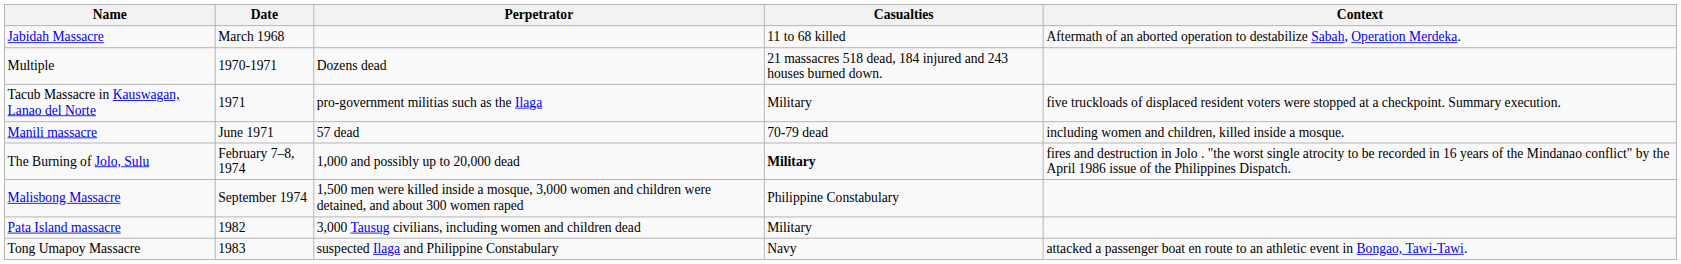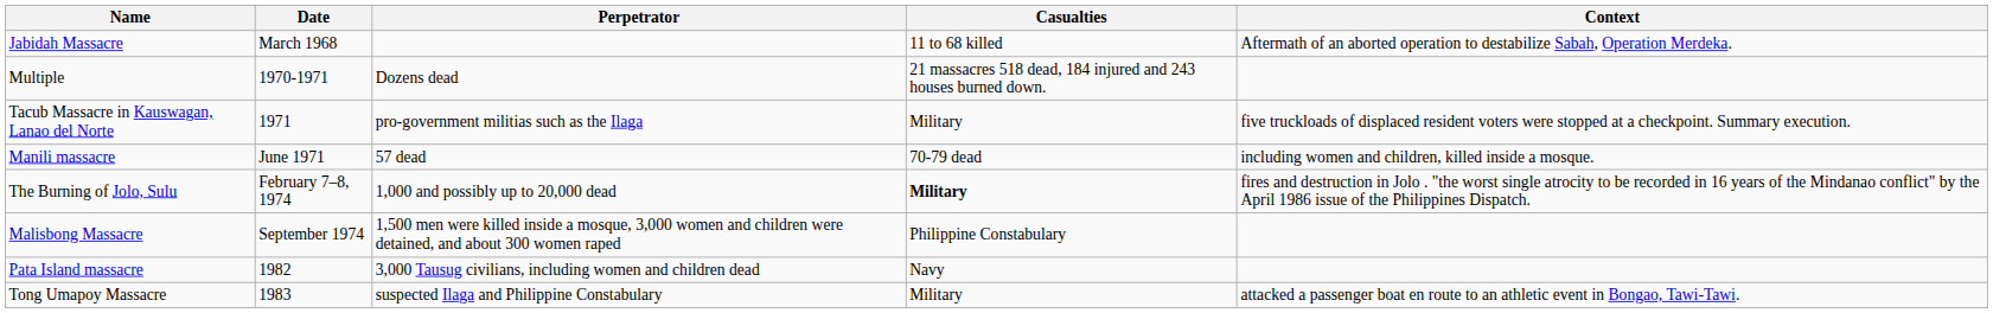Pata Island massacre | Casualties: Military -> Navy
Tong Umapoy Massacre | Casualties: Navy -> Military
